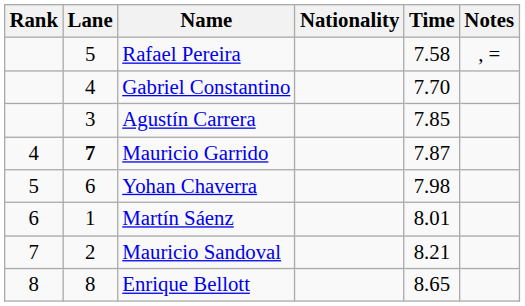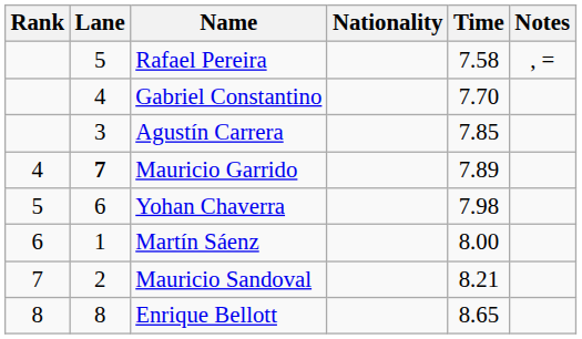Mauricio Garrido | Time: 7.87 -> 7.89
Martín Sáenz | Time: 8.01 -> 8.00
